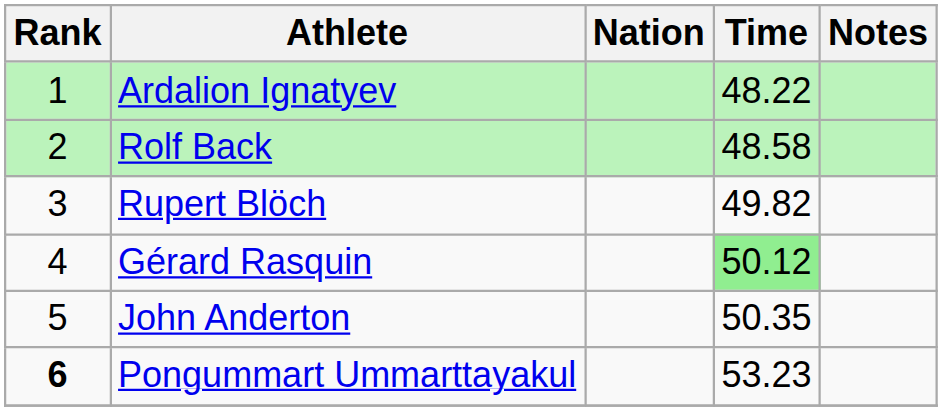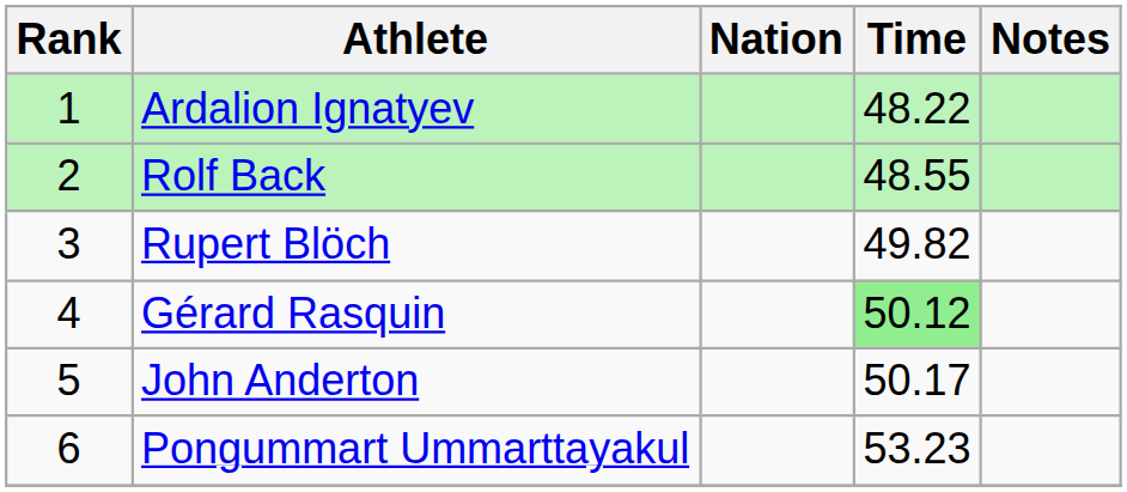Rolf Back | Time: 48.58 -> 48.55
John Anderton | Time: 50.35 -> 50.17
Pongummart Ummarttayakul | Rank: bold -> normal
